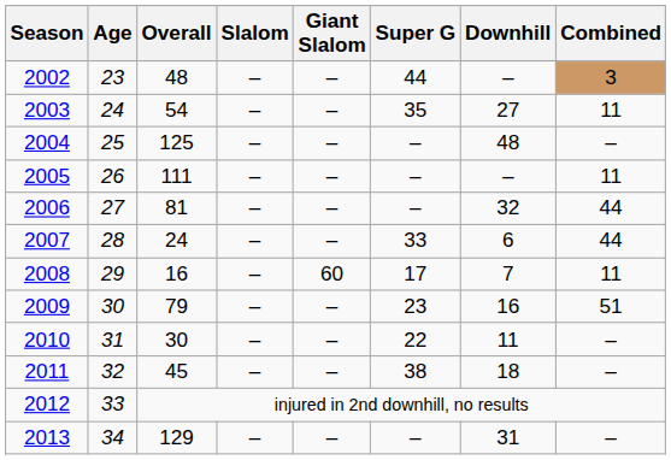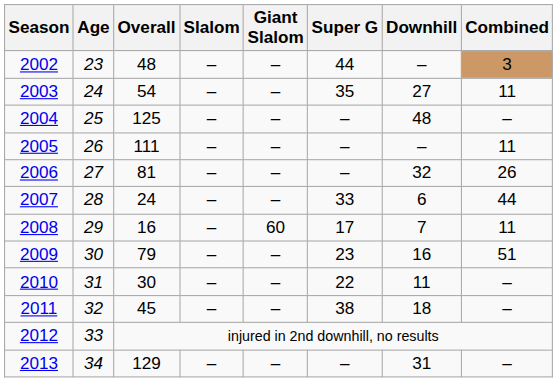2006 | Combined: 44 -> 26
